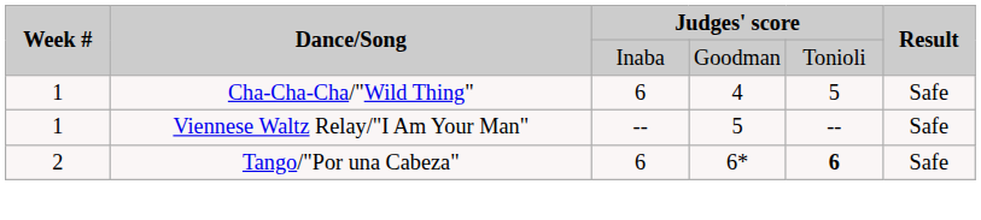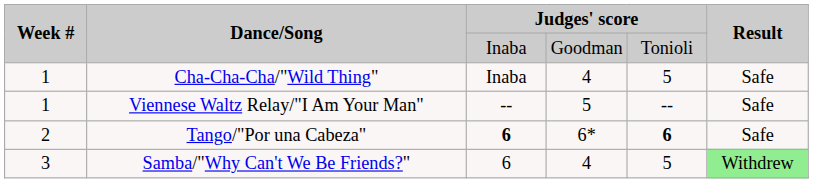Cha-Cha-Cha/"Wild Thing" | column 3: 6 -> Inaba
Tango/"Por una Cabeza" | column 3: normal -> bold
+ row: 3 | Samba/"Why Can't We Be Friends?" | 6 | 4 | 5 | Withdrew
